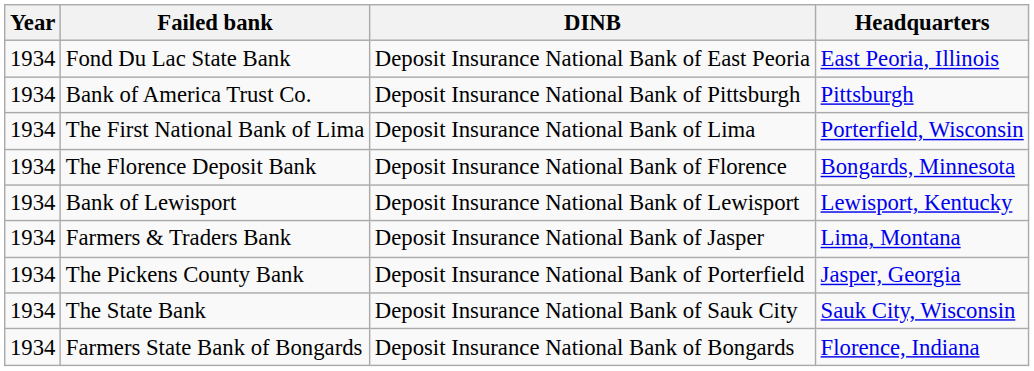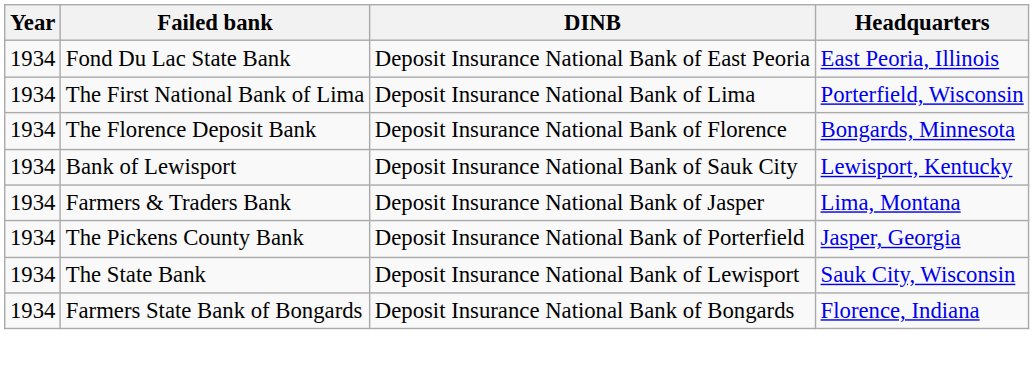- row: 1934 | Bank of America Trust Co. | Deposit Insurance National Bank of Pittsburgh | Pittsburgh
Bank of Lewisport | DINB: Deposit Insurance National Bank of Lewisport -> Deposit Insurance National Bank of Sauk City
The State Bank | DINB: Deposit Insurance National Bank of Sauk City -> Deposit Insurance National Bank of Lewisport
